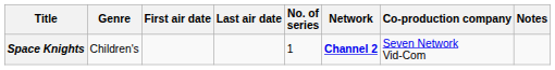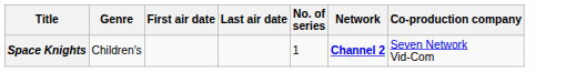- column: Notes
